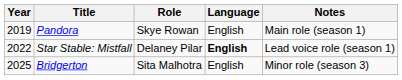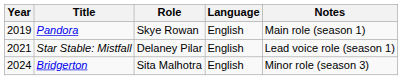Star Stable: Mistfall | Year: 2022 -> 2021
Star Stable: Mistfall | Language: bold -> normal
Bridgerton | Year: 2025 -> 2024
